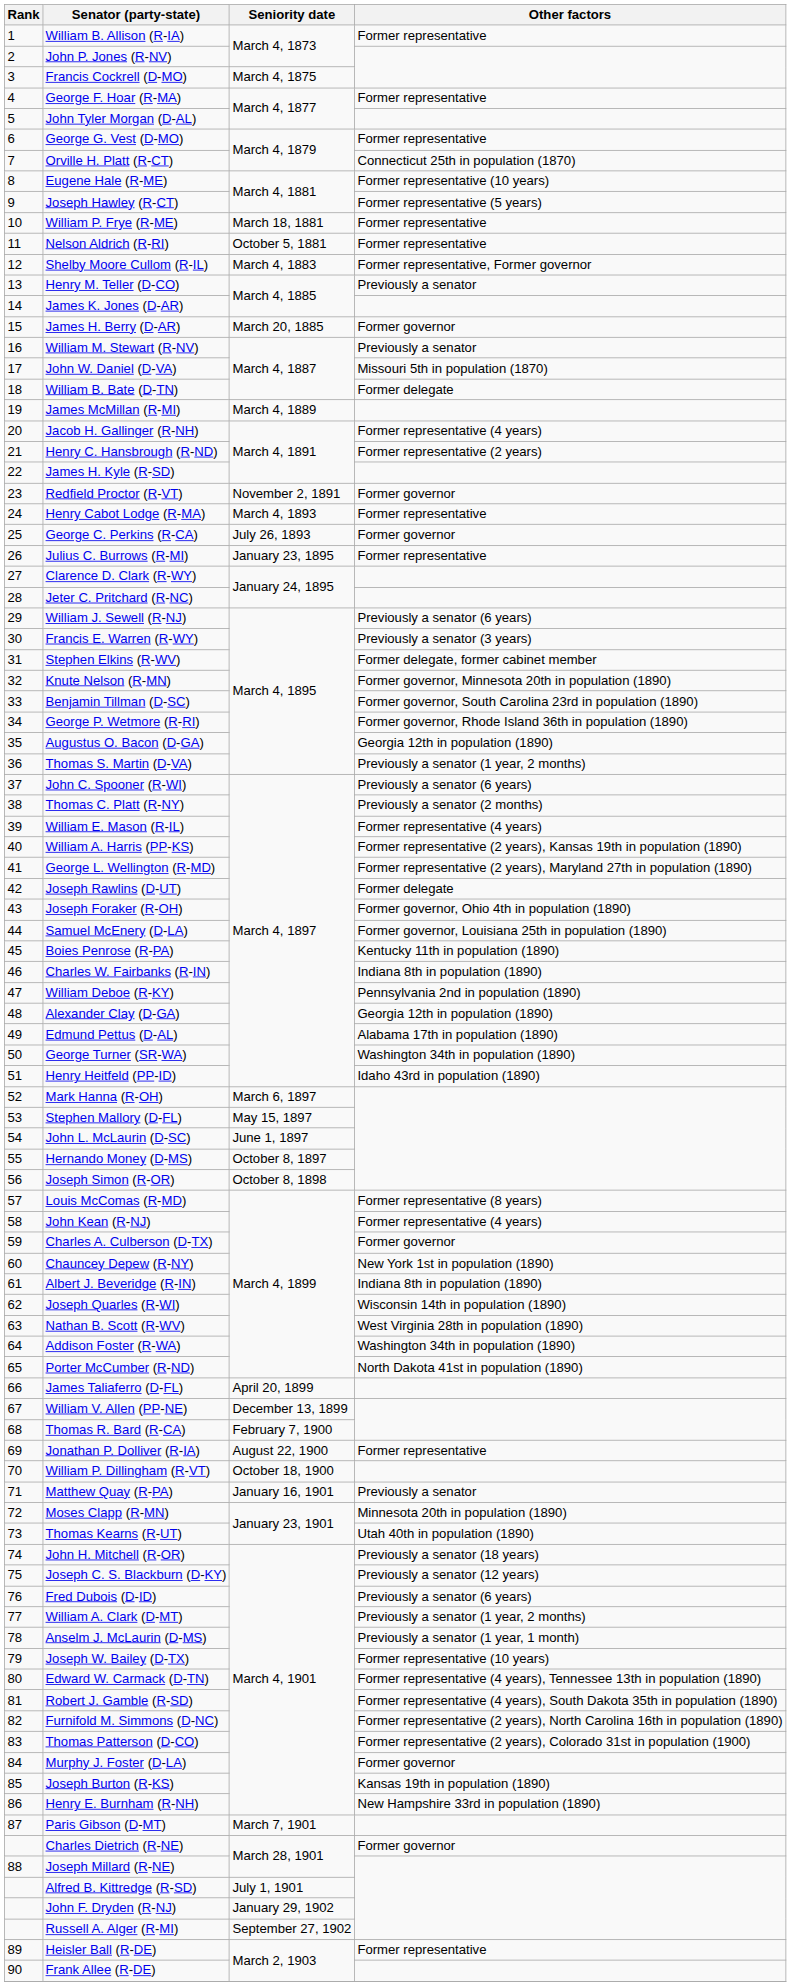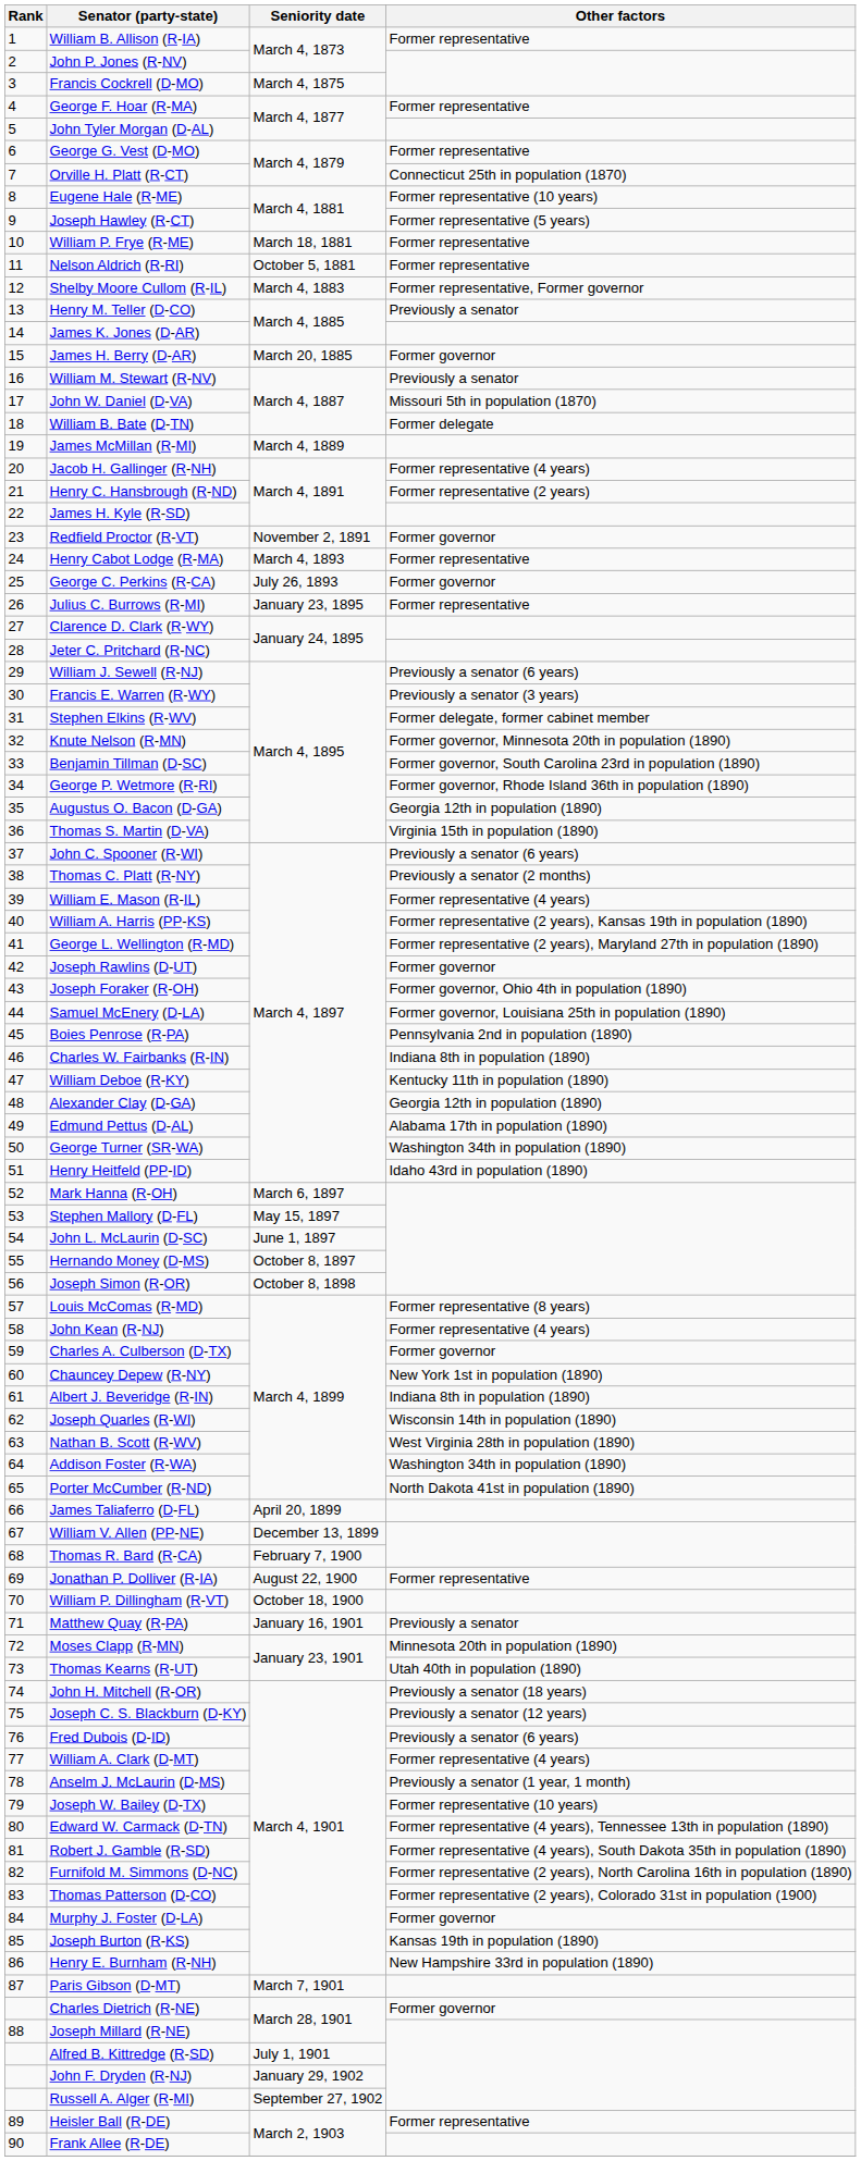Thomas S. Martin (D-VA) | Other factors: Previously a senator (1 year, 2 months) -> Virginia 15th in population (1890)
Joseph Rawlins (D-UT) | Other factors: Former delegate -> Former governor
Boies Penrose (R-PA) | Other factors: Kentucky 11th in population (1890) -> Pennsylvania 2nd in population (1890)
William Deboe (R-KY) | Other factors: Pennsylvania 2nd in population (1890) -> Kentucky 11th in population (1890)
William A. Clark (D-MT) | Other factors: Previously a senator (1 year, 2 months) -> Former representative (4 years)
